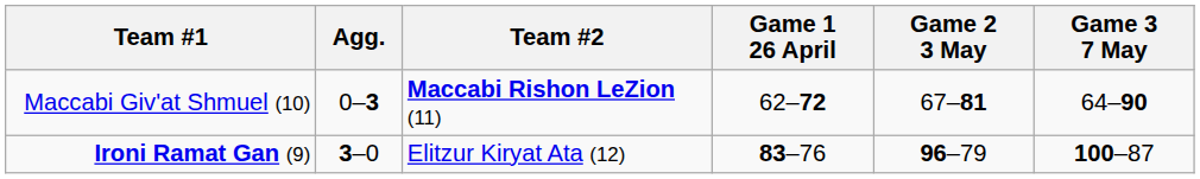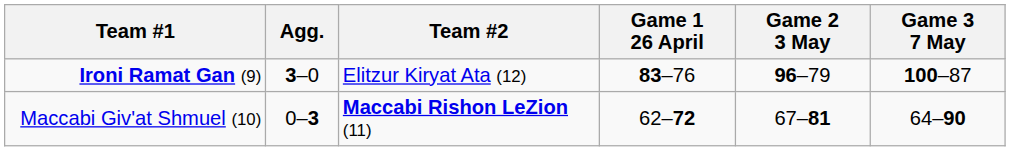rows swapped: Ironi Ramat Gan (9) <-> Maccabi Giv'at Shmuel (10)
